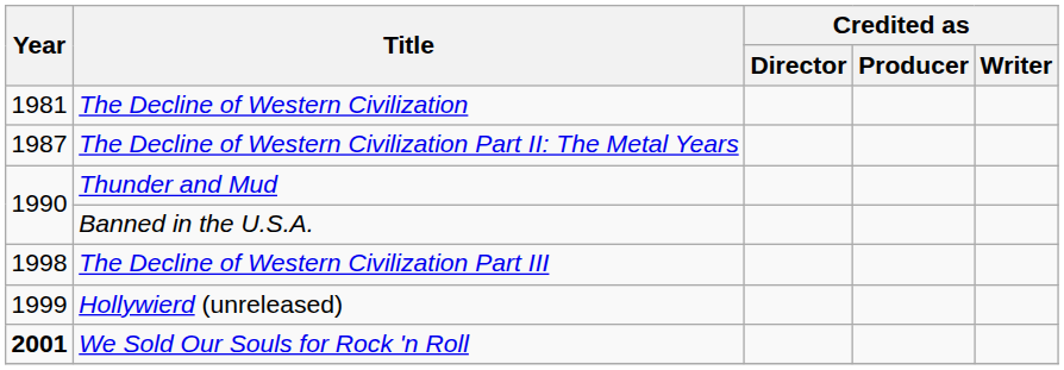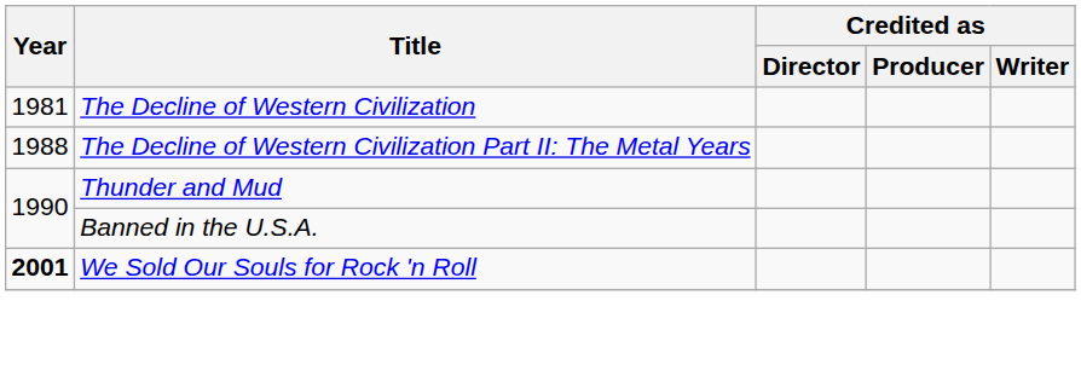The Decline of Western Civilization Part II: The Metal Years | Year: 1987 -> 1988
- row: 1998 | The Decline of Western Civilization Part III
- row: 1999 | Hollywierd (unreleased)
